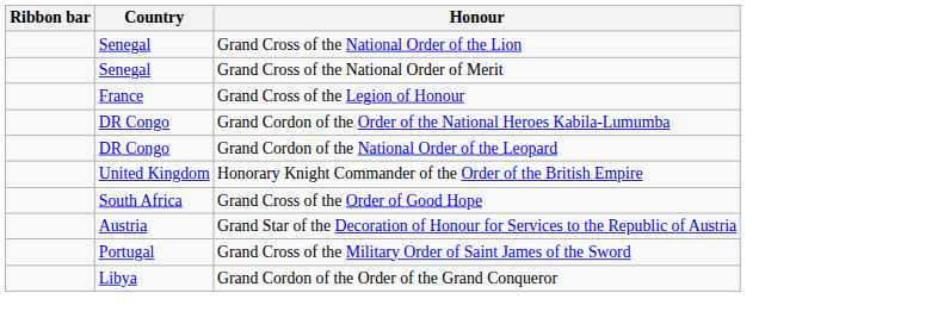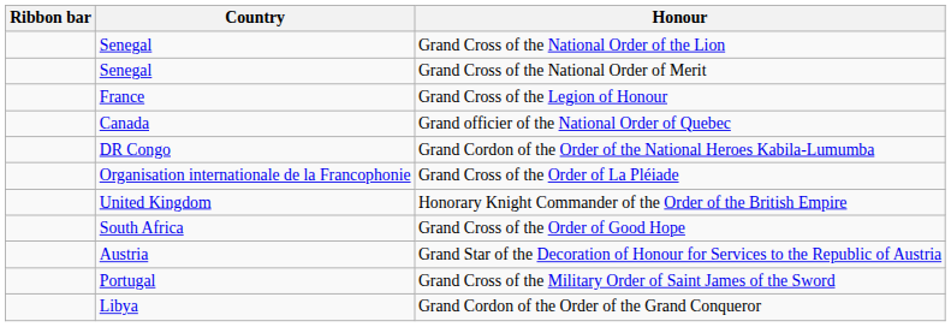+ row: Canada | Grand officier of the National Order of Quebec
- row: DR Congo | Grand Cordon of the National Order of the Leopard
+ row: Organisation internationale de la Francophonie | Grand Cross of the Order of La Pléiade
